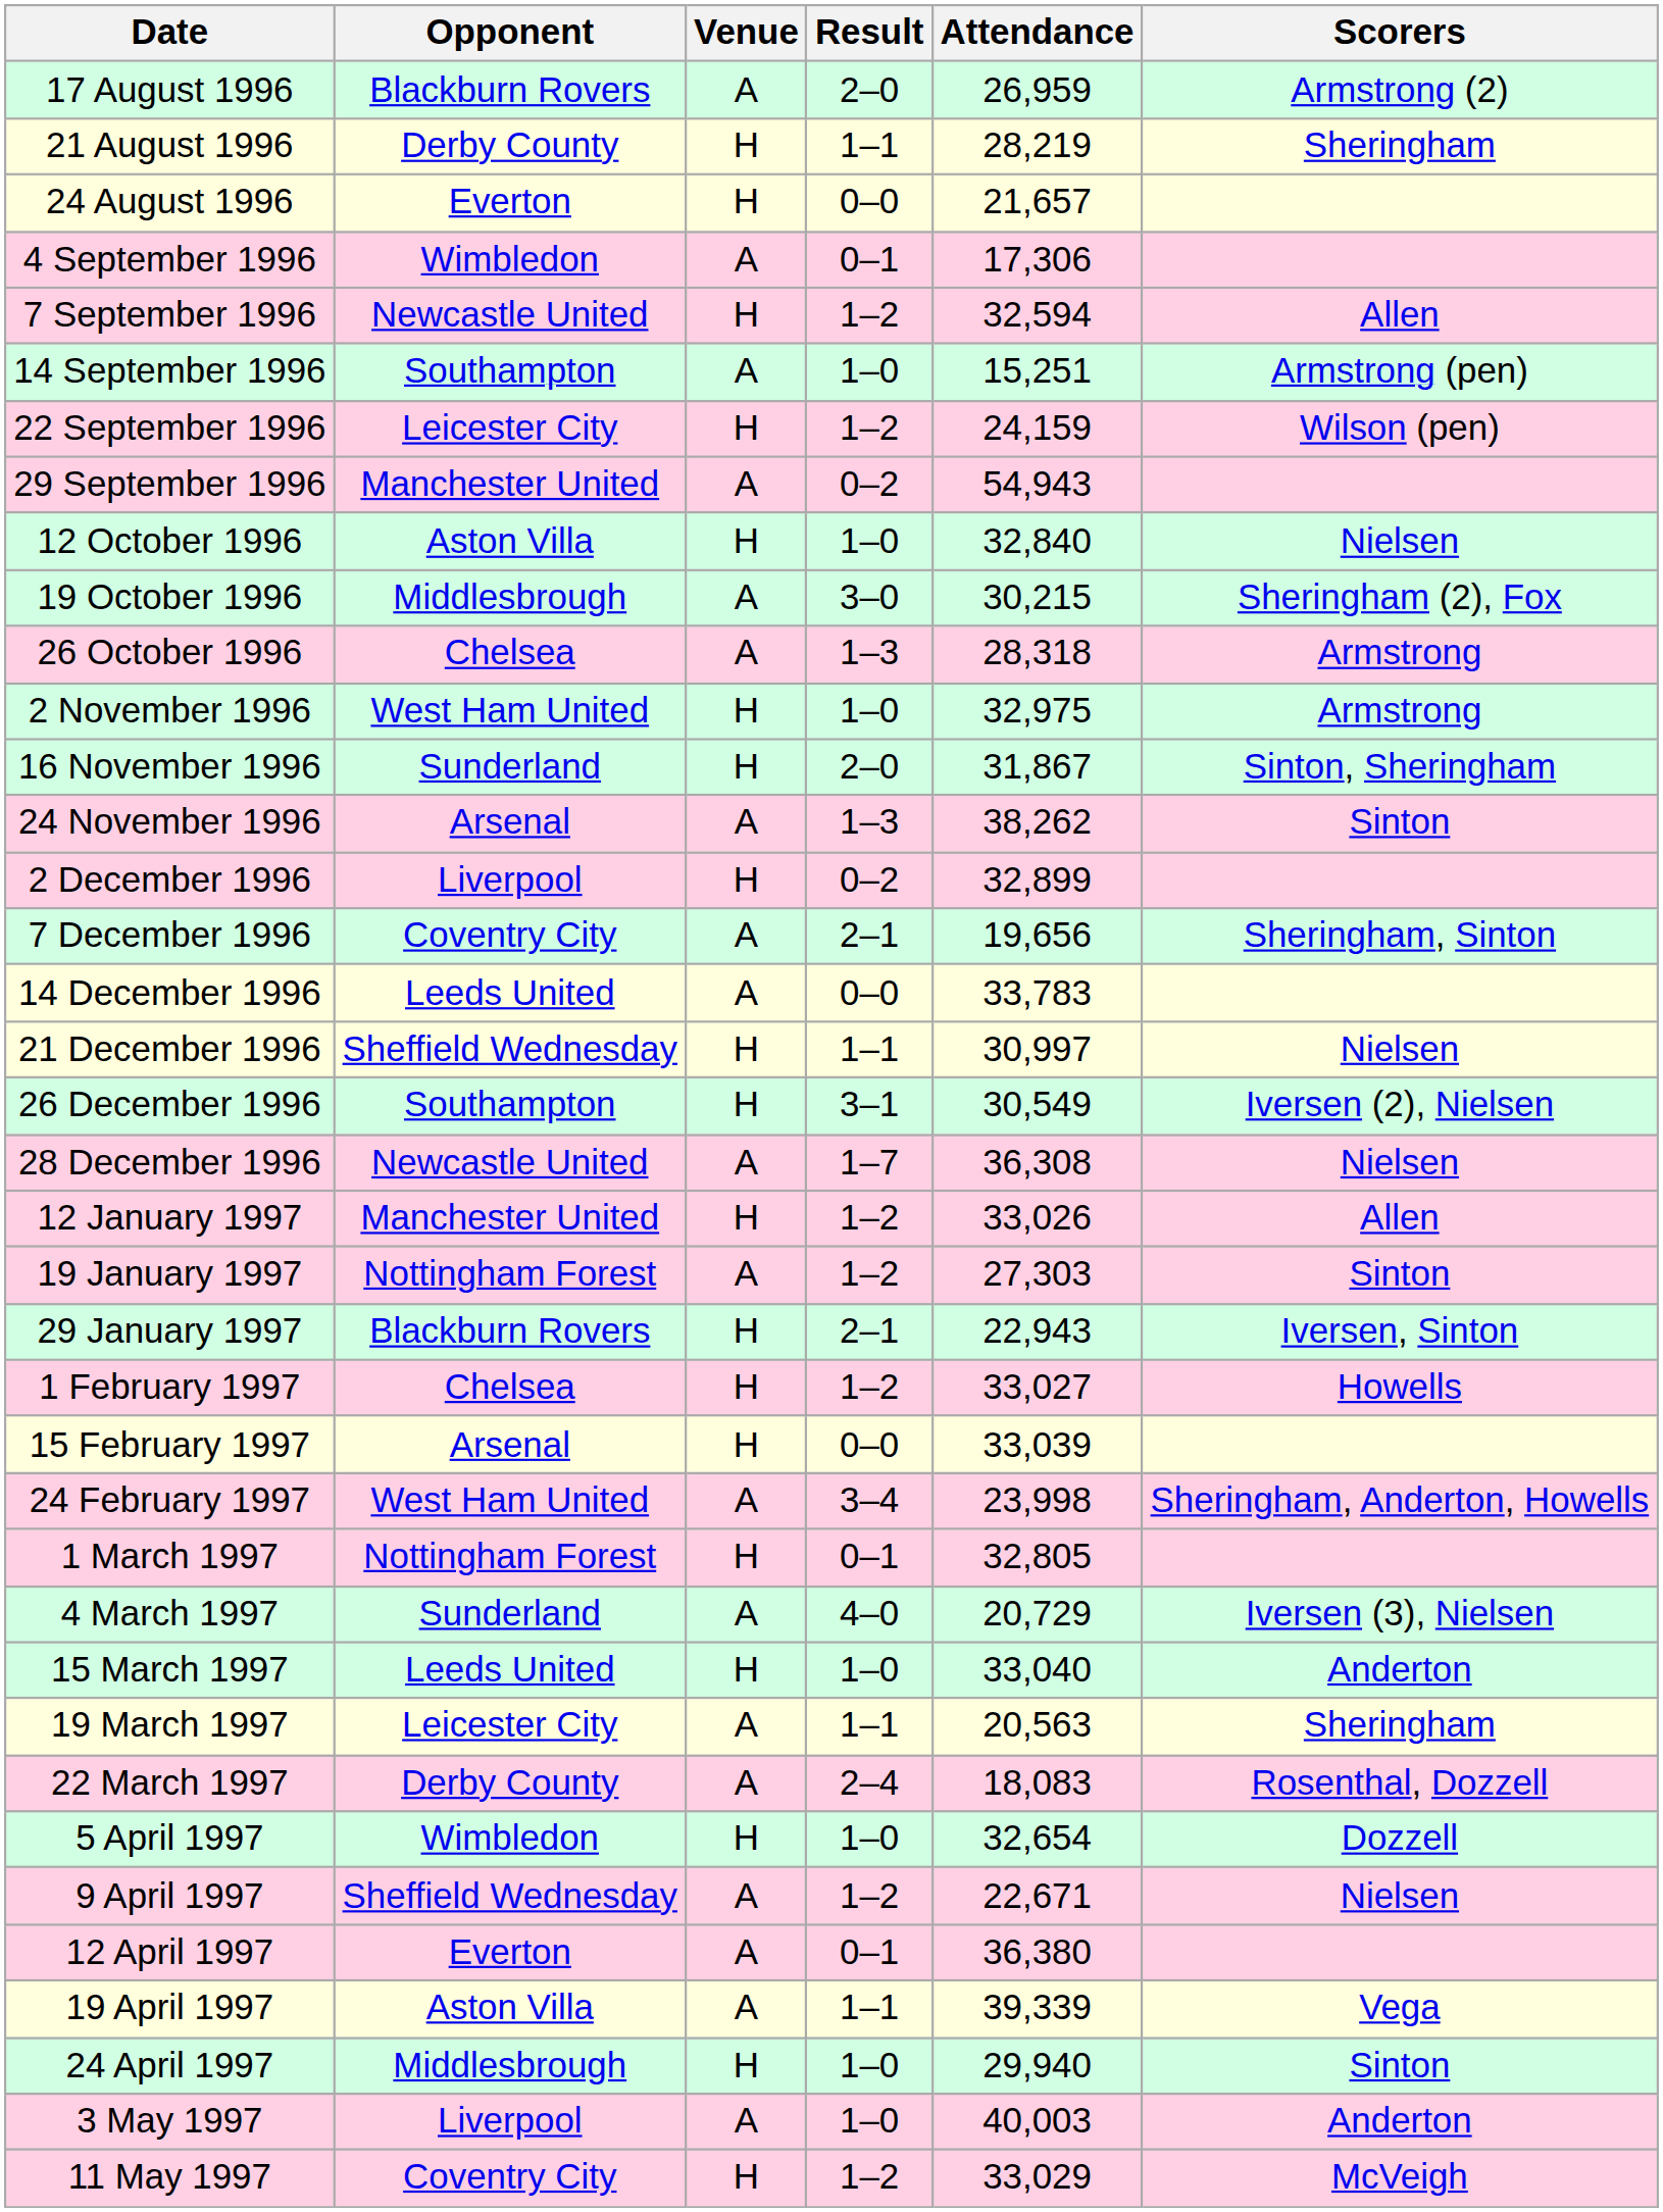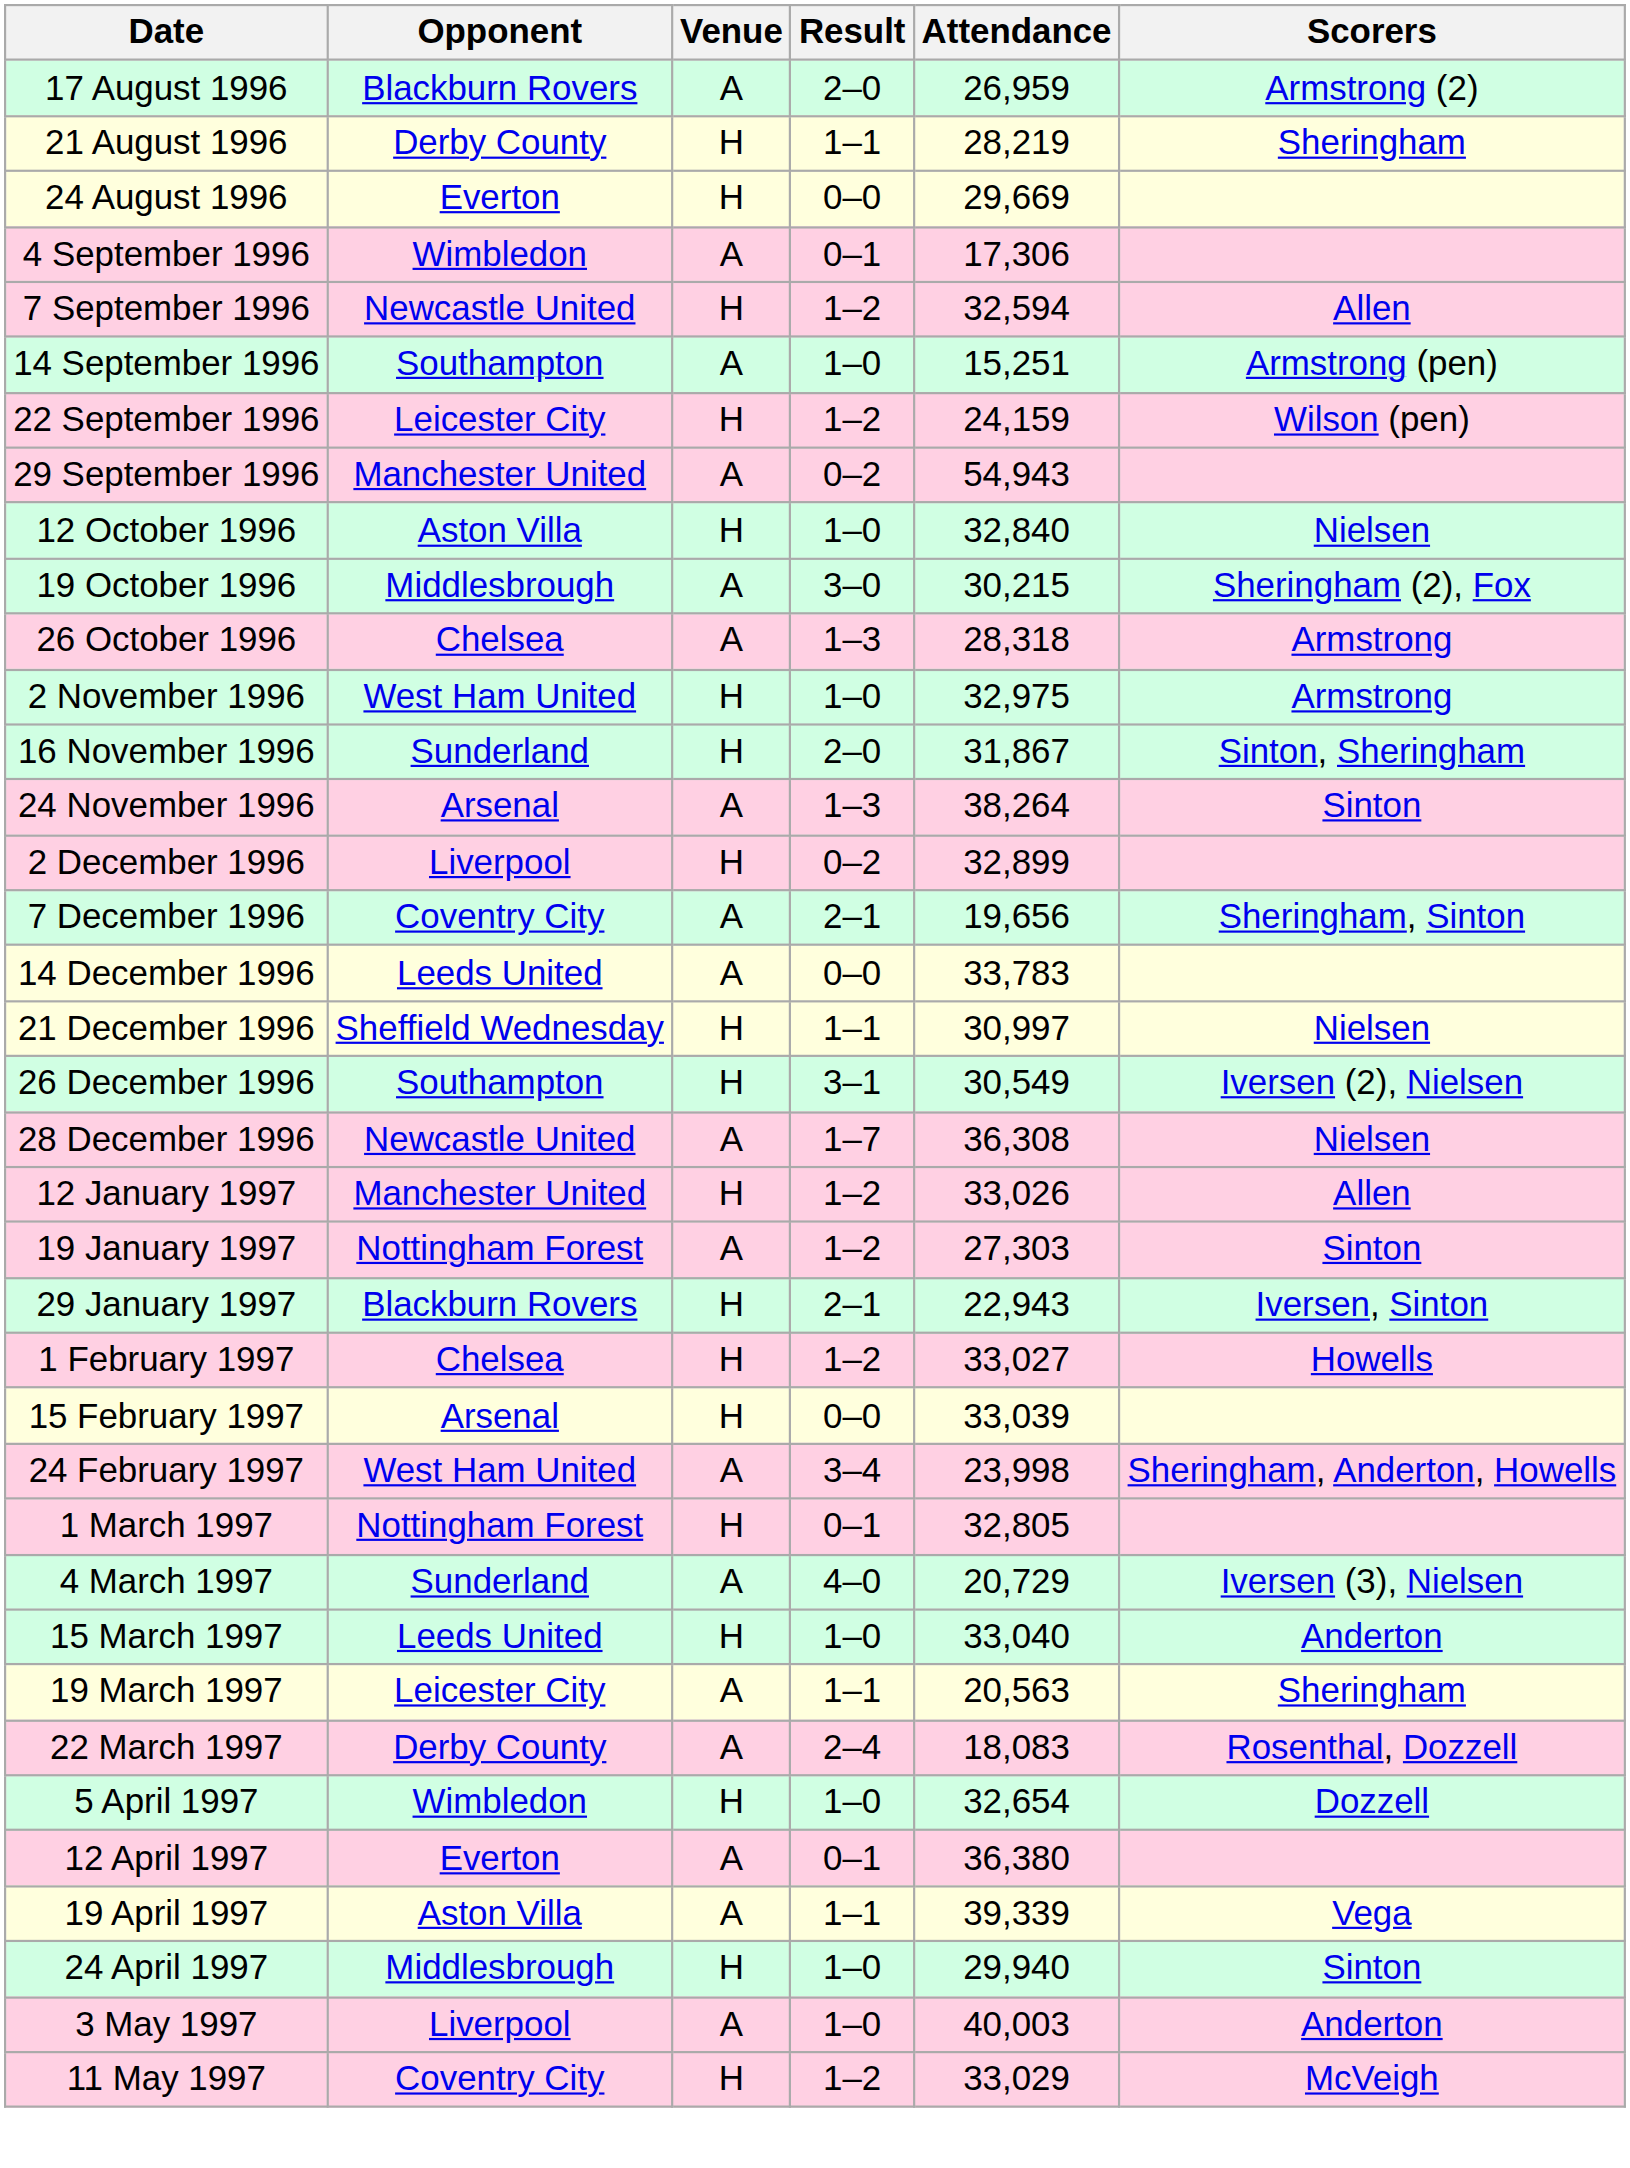24 August 1996 | Attendance: 21,657 -> 29,669
24 November 1996 | Attendance: 38,262 -> 38,264
- row: 9 April 1997 | Sheffield Wednesday | A | 1–2 | 22,671 | Nielsen
